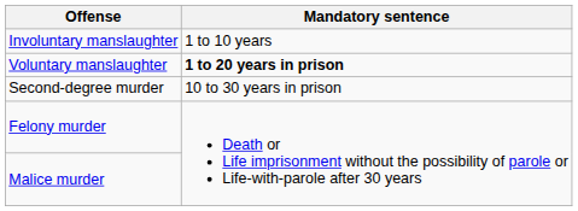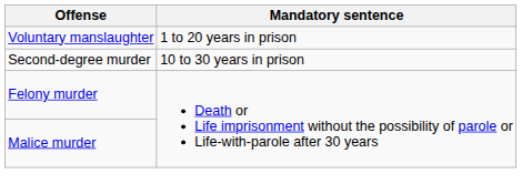- row: Involuntary manslaughter | 1 to 10 years
Voluntary manslaughter | Mandatory sentence: bold -> normal
